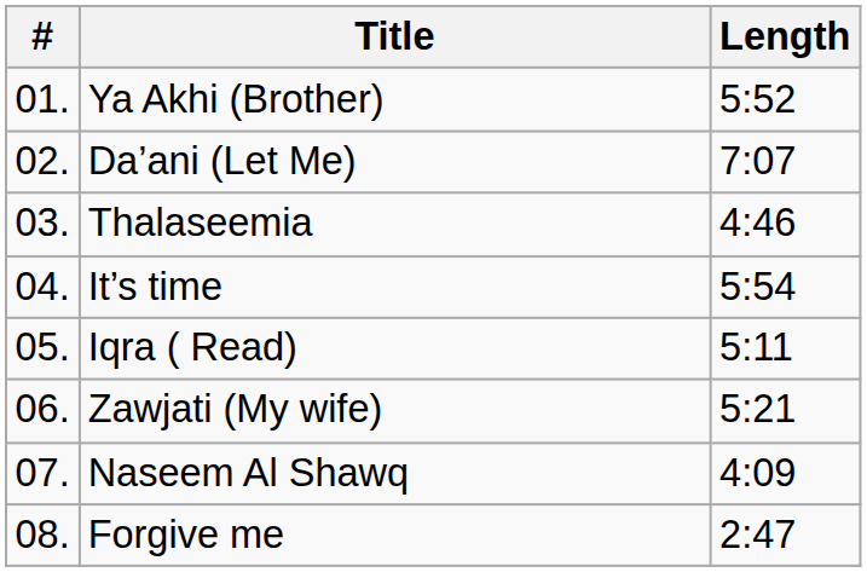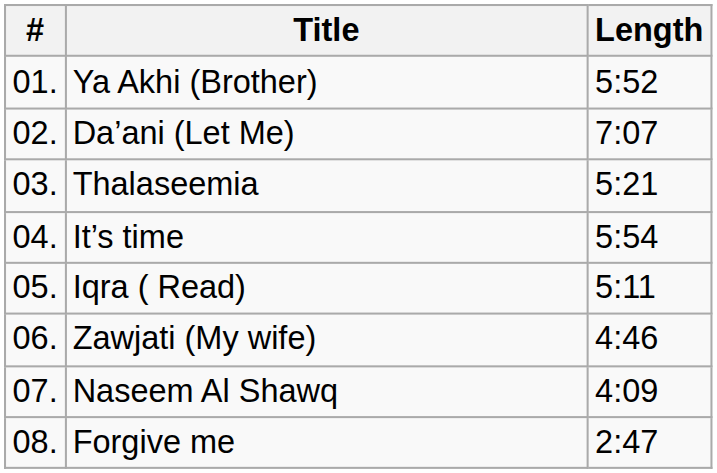Thalaseemia | Length: 4:46 -> 5:21
Zawjati (My wife) | Length: 5:21 -> 4:46
